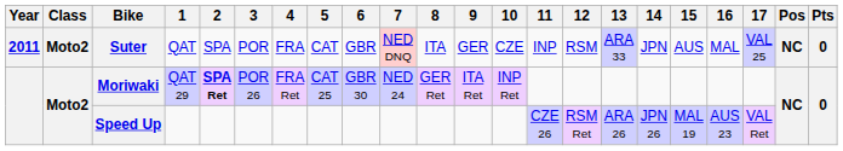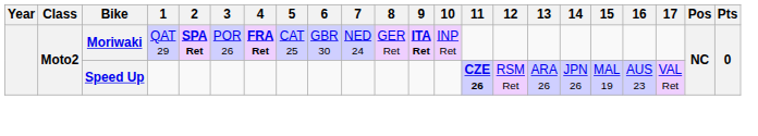- row: 2011 | Moto2 | Suter | QAT | SPA | POR | FRA | CAT | GBR | NED DNQ | ITA | GER | CZE | INP | RSM | ARA 33 | JPN | AUS | MAL | VAL 25 | NC | 0
Moriwaki | 4: normal -> bold
Moriwaki | 9: normal -> bold
Speed Up | 11: normal -> bold
